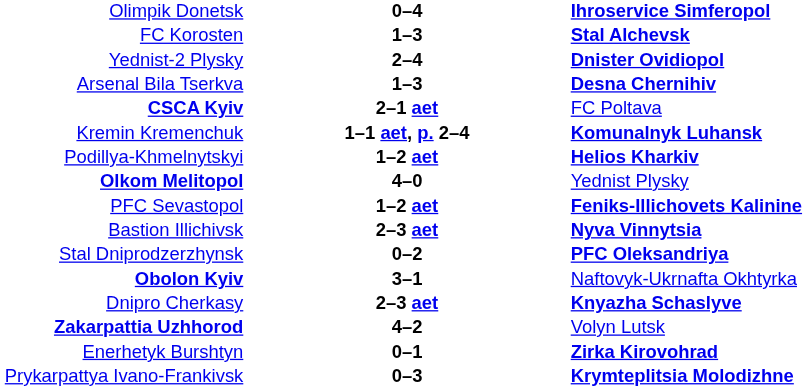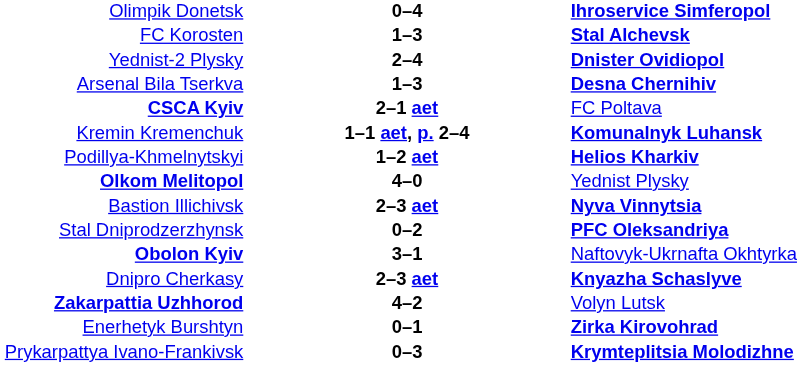- row: PFC Sevastopol | 1–2 aet | Feniks-Illichovets Kalinine
